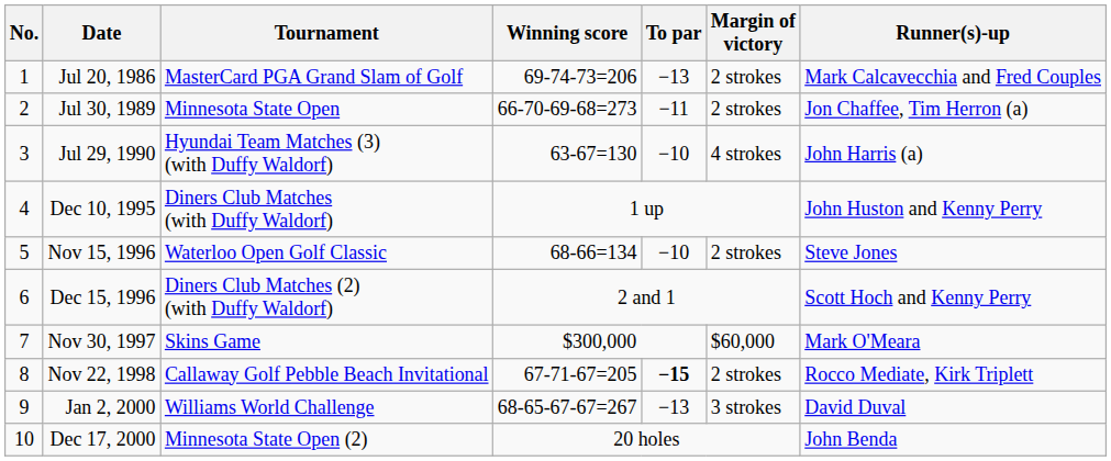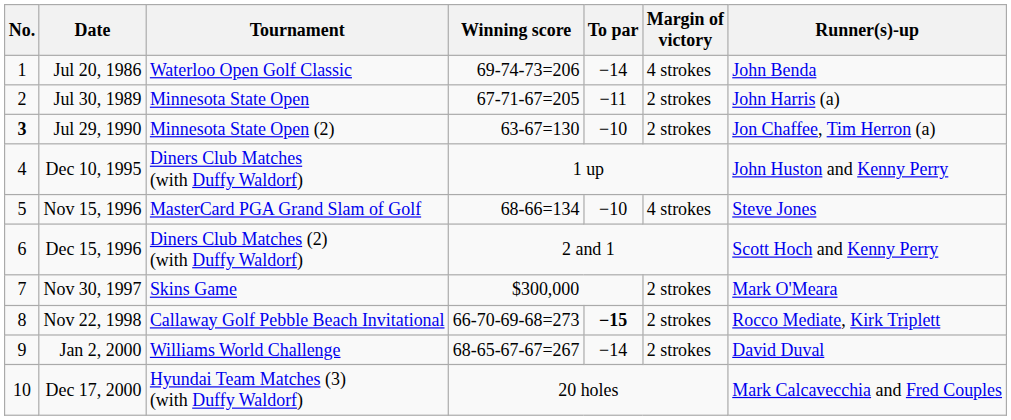Jul 20, 1986 | Tournament: MasterCard PGA Grand Slam of Golf -> Waterloo Open Golf Classic
Jul 20, 1986 | To par: −13 -> −14
Jul 20, 1986 | Margin of victory: 2 strokes -> 4 strokes
Jul 20, 1986 | Runner(s)-up: Mark Calcavecchia and Fred Couples -> John Benda
Jul 30, 1989 | Winning score: 66-70-69-68=273 -> 67-71-67=205
Jul 30, 1989 | Runner(s)-up: Jon Chaffee, Tim Herron (a) -> John Harris (a)
Jul 29, 1990 | No.: normal -> bold
Jul 29, 1990 | Tournament: Hyundai Team Matches (3) (with Duffy Waldorf) -> Minnesota State Open (2)
Jul 29, 1990 | Margin of victory: 4 strokes -> 2 strokes
Jul 29, 1990 | Runner(s)-up: John Harris (a) -> Jon Chaffee, Tim Herron (a)
Nov 15, 1996 | Tournament: Waterloo Open Golf Classic -> MasterCard PGA Grand Slam of Golf
Nov 15, 1996 | Margin of victory: 2 strokes -> 4 strokes
Nov 30, 1997 | Margin of victory: $60,000 -> 2 strokes
Nov 22, 1998 | Winning score: 67-71-67=205 -> 66-70-69-68=273
Jan 2, 2000 | To par: −13 -> −14
Jan 2, 2000 | Margin of victory: 3 strokes -> 2 strokes
Dec 17, 2000 | Tournament: Minnesota State Open (2) -> Hyundai Team Matches (3) (with Duffy Waldorf)
Dec 17, 2000 | Runner(s)-up: John Benda -> Mark Calcavecchia and Fred Couples
